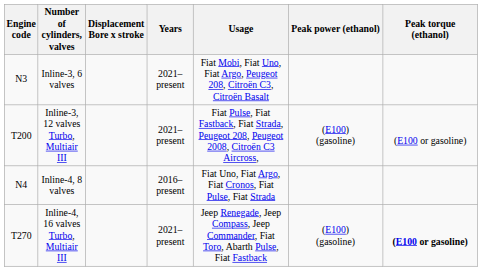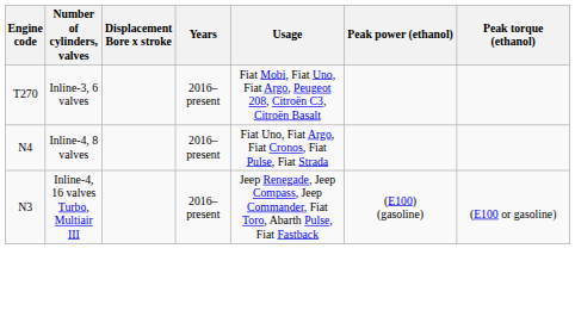Inline-3, 6 valves | Engine code: N3 -> T270
Inline-3, 6 valves | Years: 2021–present -> 2016–present
- row: T200 | Inline-3, 12 valves Turbo, Multiair III | 2021–present | Fiat Pulse, Fiat Fastback, Fiat Strada, Peugeot 208, Peugeot 2008, Citroën C3 Aircross, | (E100) (gasoline) | (E100 or gasoline)
Inline-4, 16 valves Turbo, Multiair III | Engine code: T270 -> N3
Inline-4, 16 valves Turbo, Multiair III | Years: 2021–present -> 2016–present
Inline-4, 16 valves Turbo, Multiair III | Peak torque (ethanol): bold -> normal
